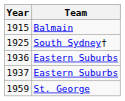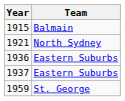+ row: 1921 | North Sydney
- row: 1925 | South Sydney†
